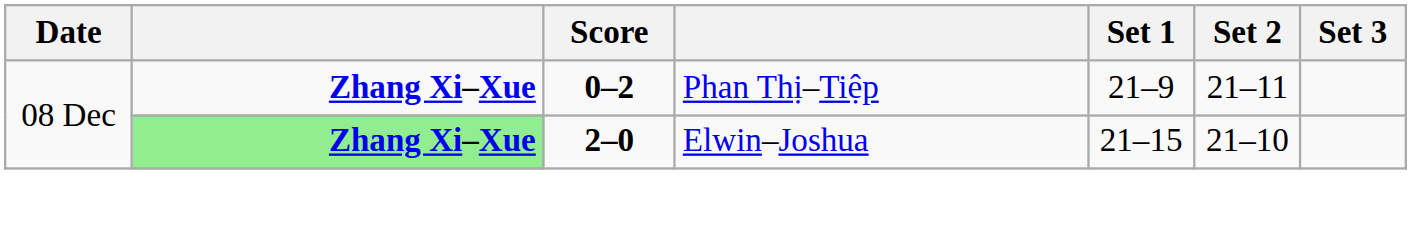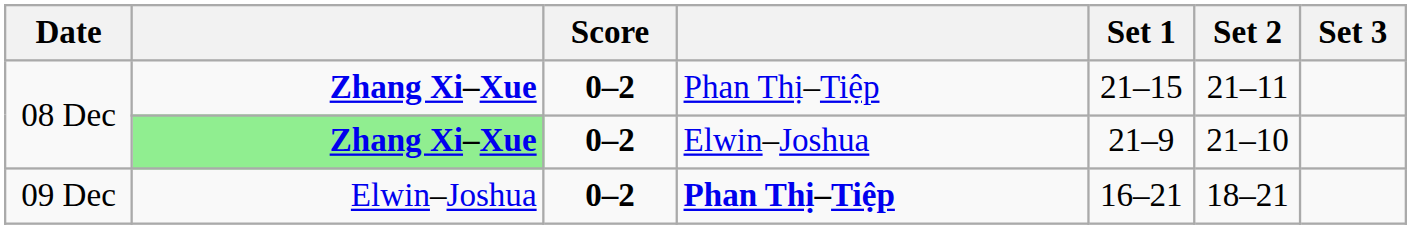08 Dec / Phan Thị–Tiệp | Set 1: 21–9 -> 21–15
08 Dec / Elwin–Joshua | Score: 2–0 -> 0–2
08 Dec / Elwin–Joshua | Set 1: 21–15 -> 21–9
+ row: 09 Dec | Elwin–Joshua | 0–2 | Phan Thị–Tiệp | 16–21 | 18–21
